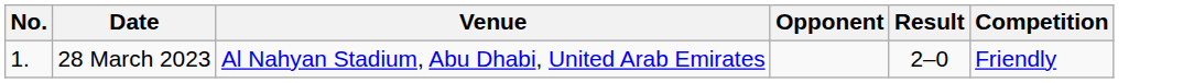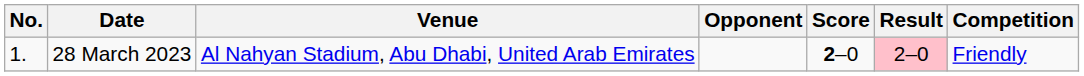+ column: Score | 2–0
28 March 2023 | Result: no background -> pink background
